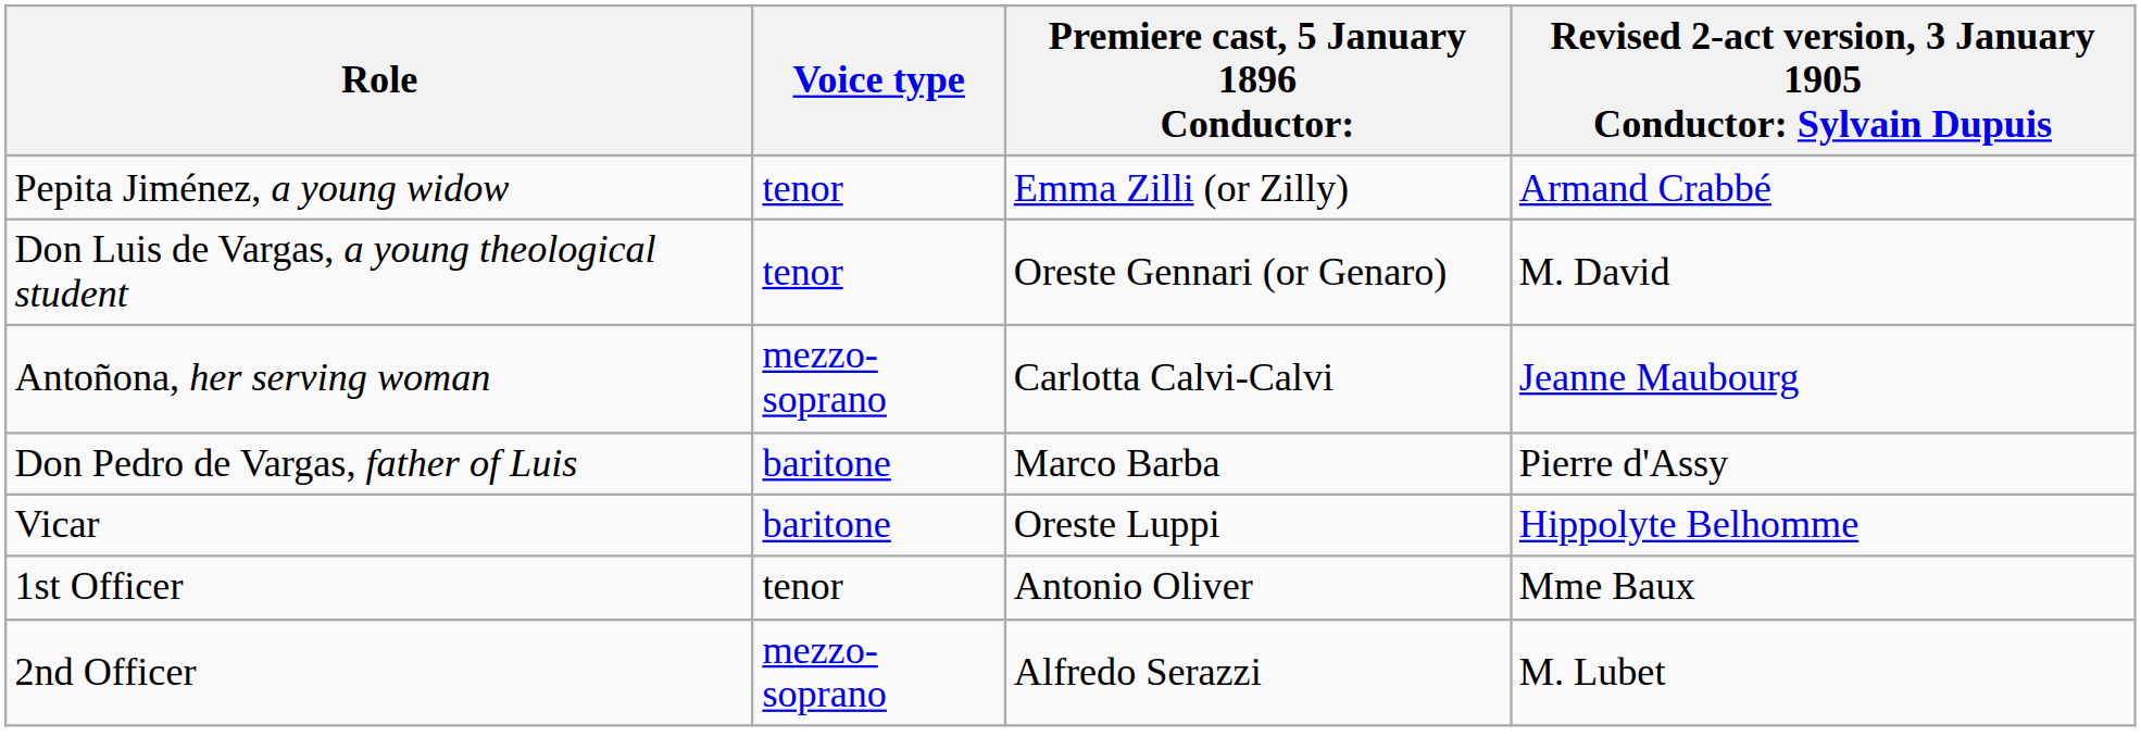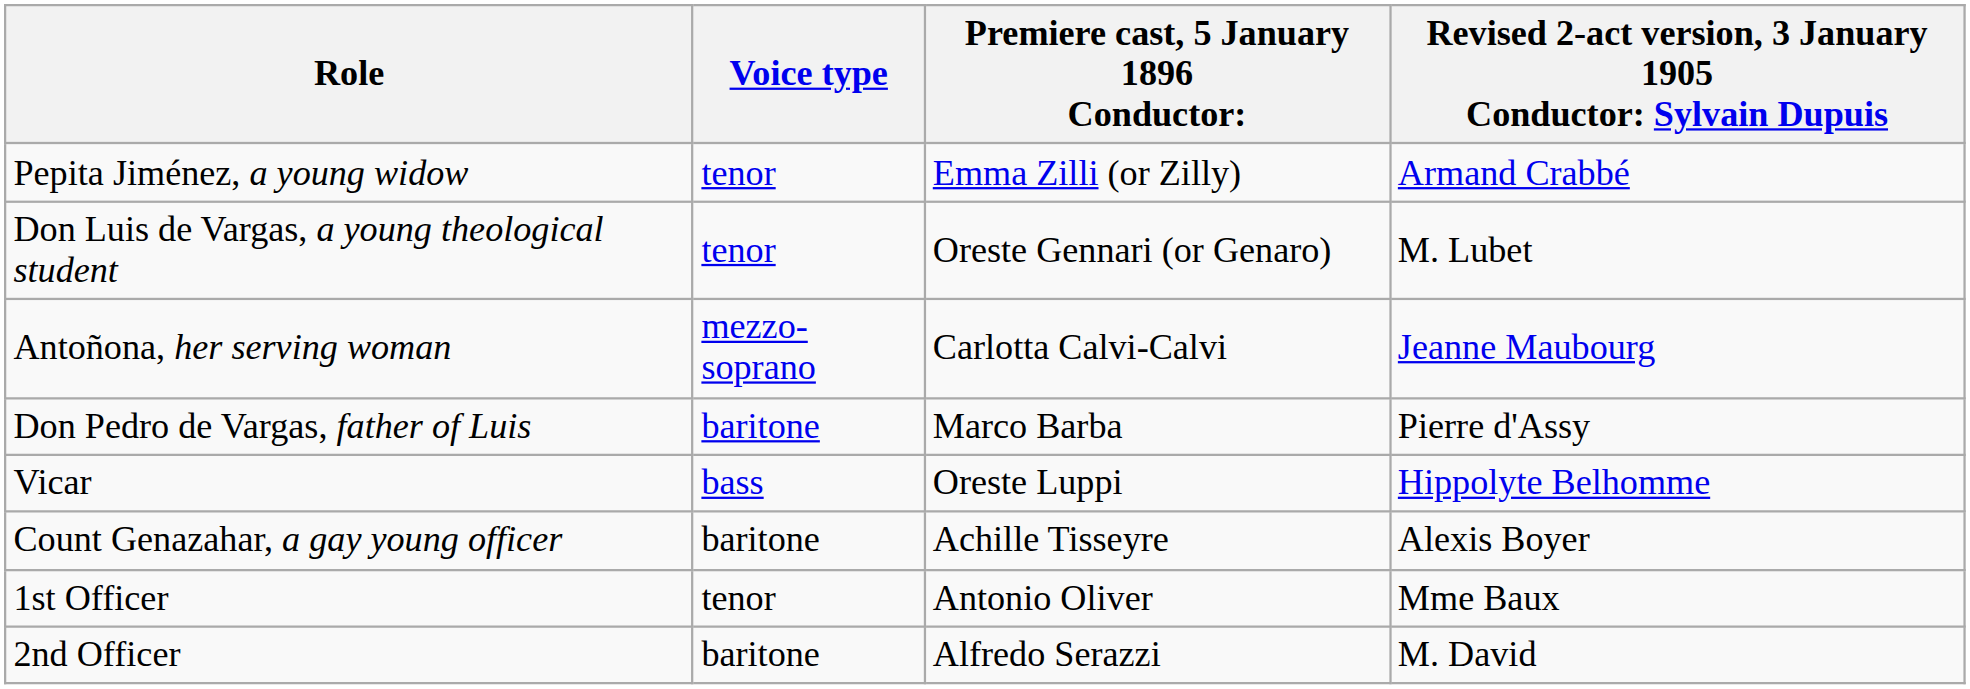Don Luis de Vargas, a young theological student | column 4: M. David -> M. Lubet
Vicar | Voice type: baritone -> bass
+ row: Count Genazahar, a gay young officer | baritone | Achille Tisseyre | Alexis Boyer
2nd Officer | Voice type: mezzo-soprano -> baritone
2nd Officer | column 4: M. Lubet -> M. David
